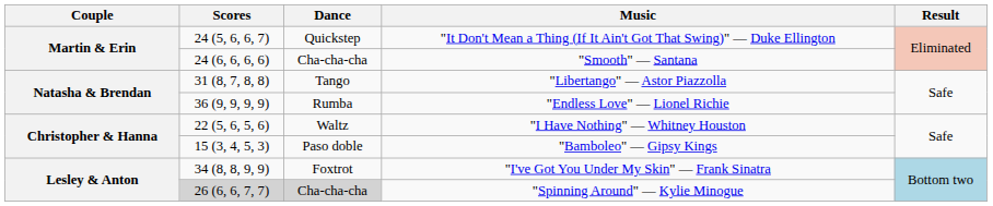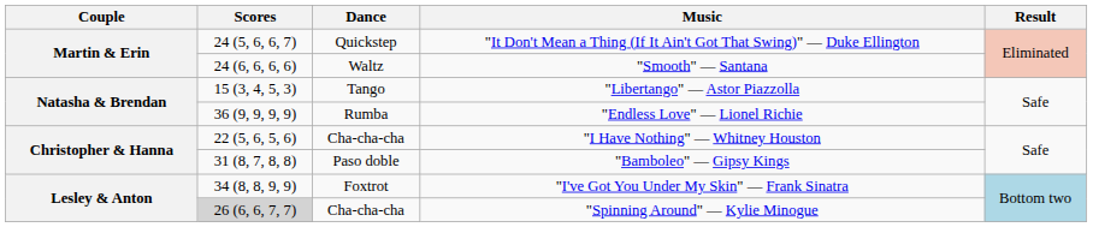"Smooth" — Santana | Dance: Cha-cha-cha -> Waltz
"Libertango" — Astor Piazzolla | Scores: 31 (8, 7, 8, 8) -> 15 (3, 4, 5, 3)
"I Have Nothing" — Whitney Houston | Dance: Waltz -> Cha-cha-cha
"Bamboleo" — Gipsy Kings | Scores: 15 (3, 4, 5, 3) -> 31 (8, 7, 8, 8)
"Spinning Around" — Kylie Minogue | Dance: lightgrey background -> no background
